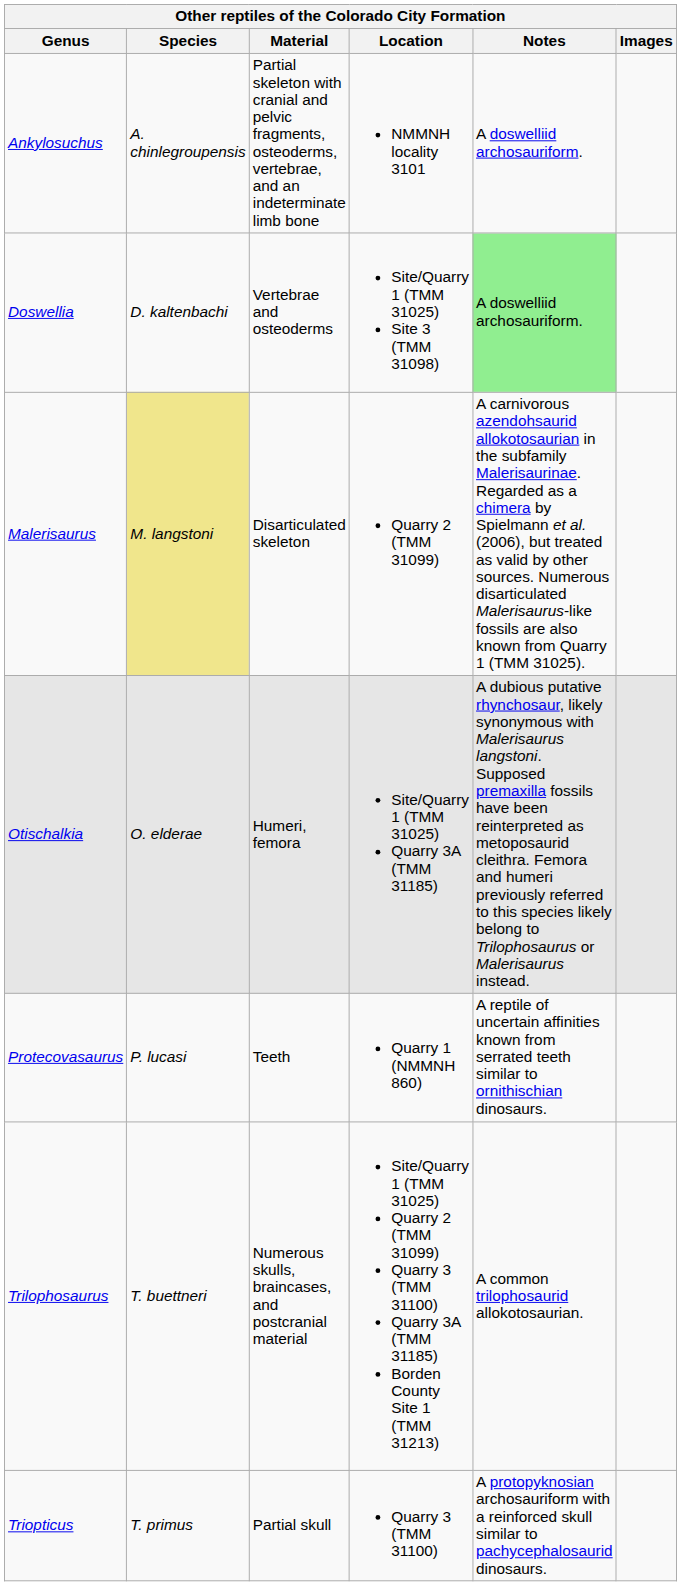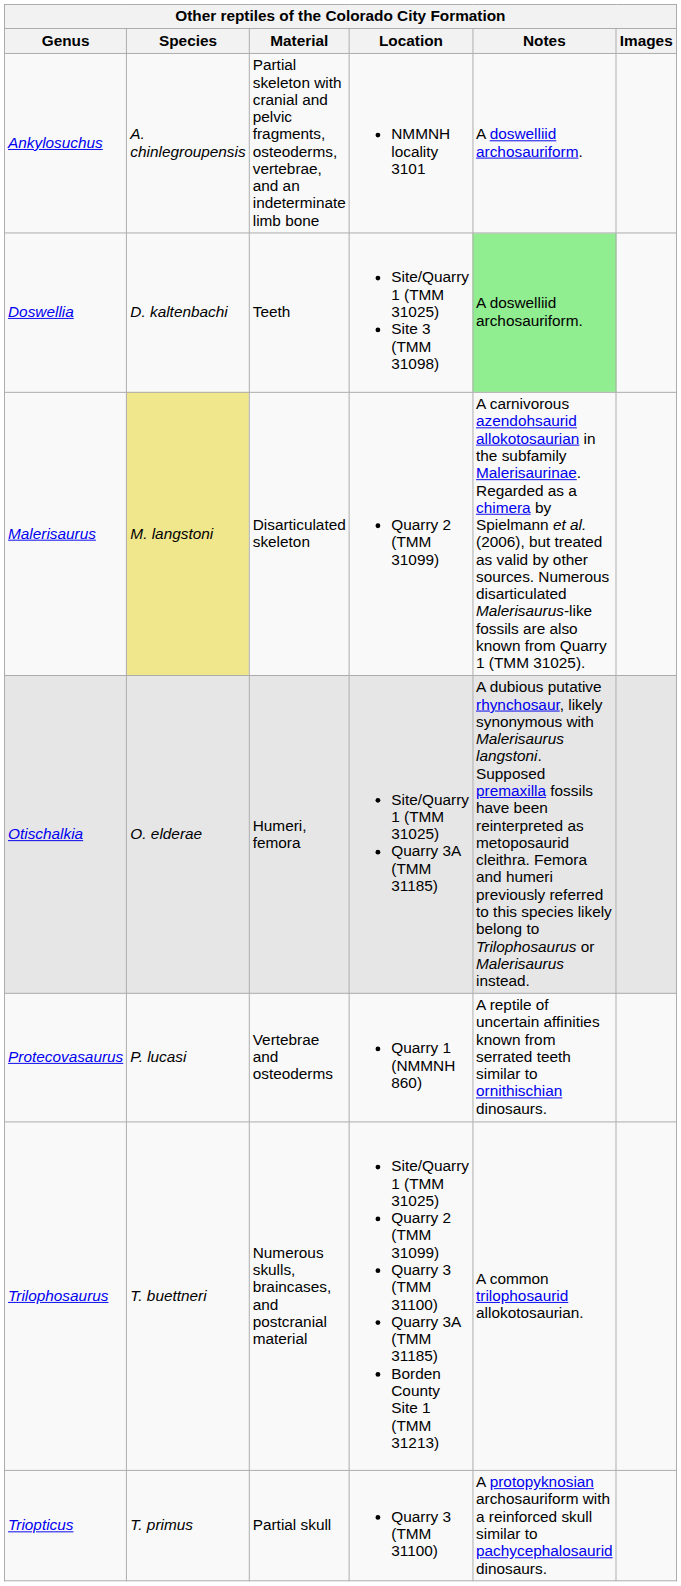Doswellia | Material: Vertebrae and osteoderms -> Teeth
Protecovasaurus | Material: Teeth -> Vertebrae and osteoderms
